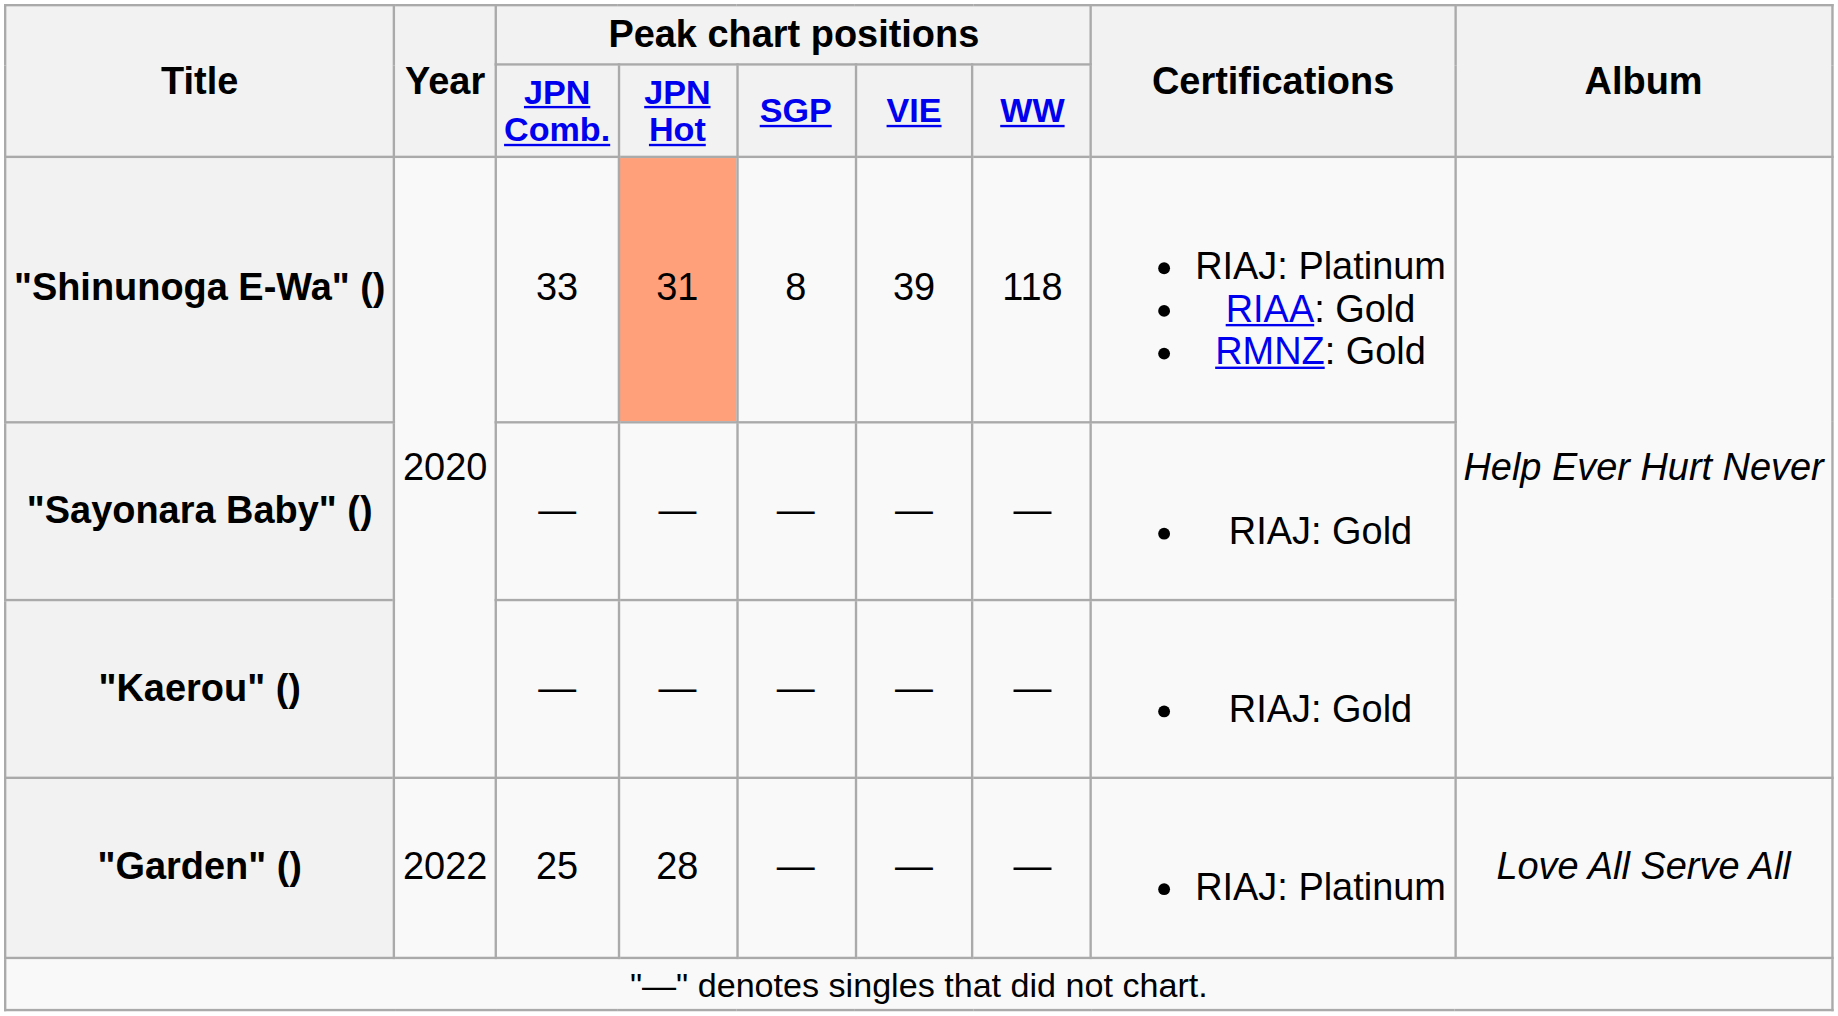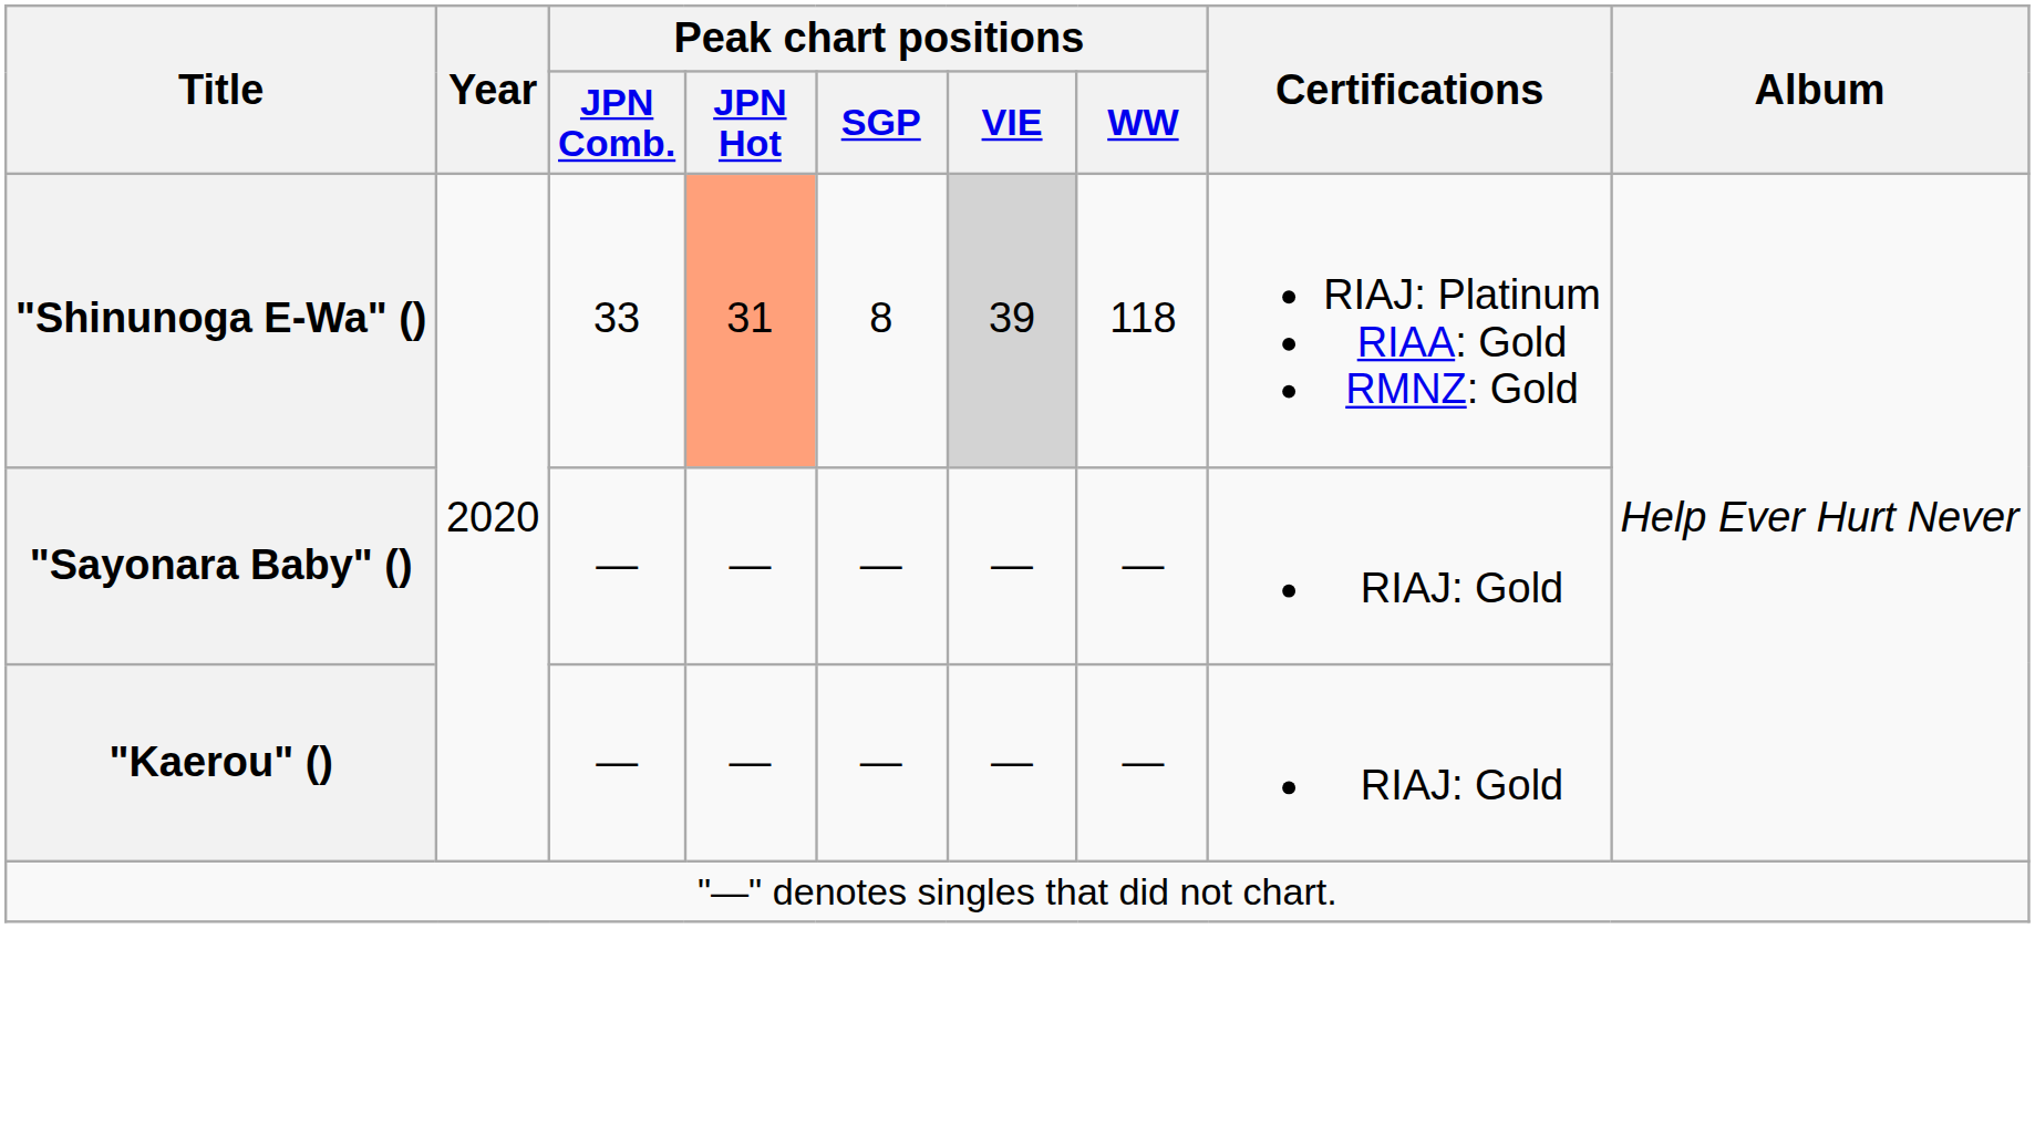"Shinunoga E-Wa" () | Peak chart positions / VIE: no background -> lightgrey background
- row: "Garden" () | 2022 | 25 | 28 | — | — | — | RIAJ: Platinum | Love All Serve All
